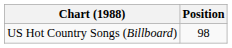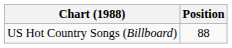US Hot Country Songs (Billboard) | Position: 98 -> 88
